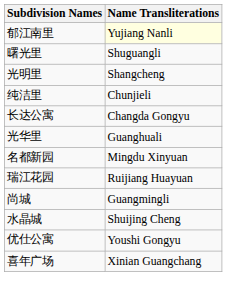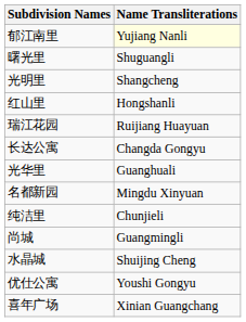+ row: 红山里 | Hongshanli
rows swapped: 纯洁里 <-> 瑞江花园
